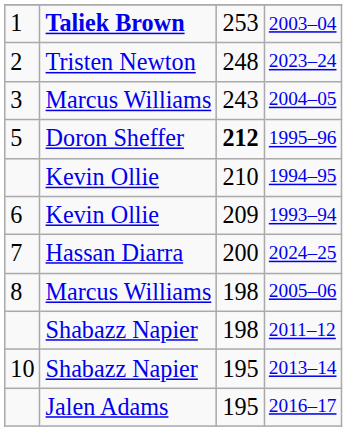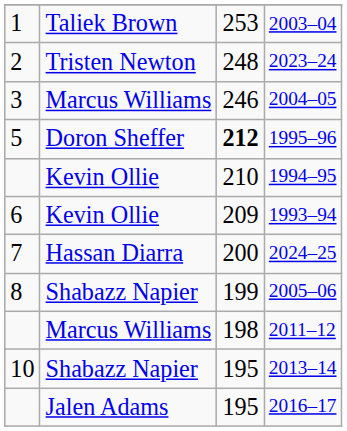2003–04 | column 2: bold -> normal
2004–05 | column 3: 243 -> 246
2005–06 | column 2: Marcus Williams -> Shabazz Napier
2005–06 | column 3: 198 -> 199
2011–12 | column 2: Shabazz Napier -> Marcus Williams
